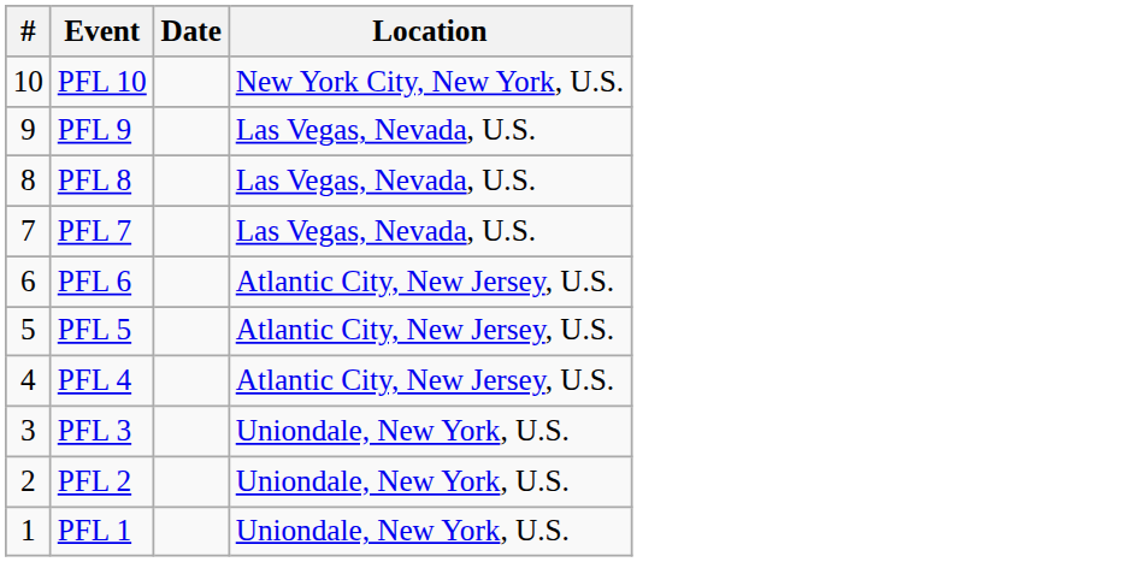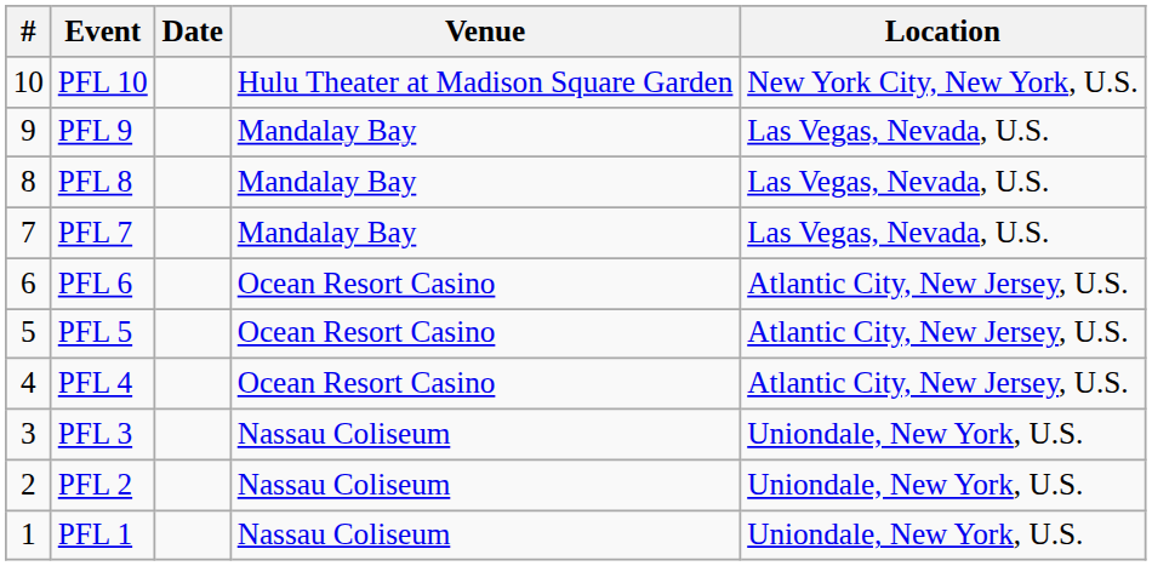+ column: Venue | Hulu Theater at Madison Square Garden | Mandalay Bay | Mandalay Bay | Mandalay Bay | Ocean Resort Casino | Ocean Resort Casino | Ocean Resort Casino | Nassau Coliseum | Nassau Coliseum | Nassau Coliseum
